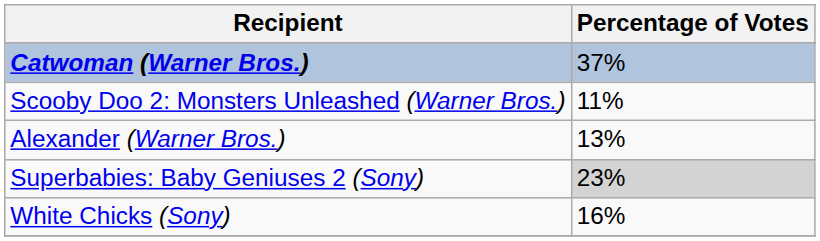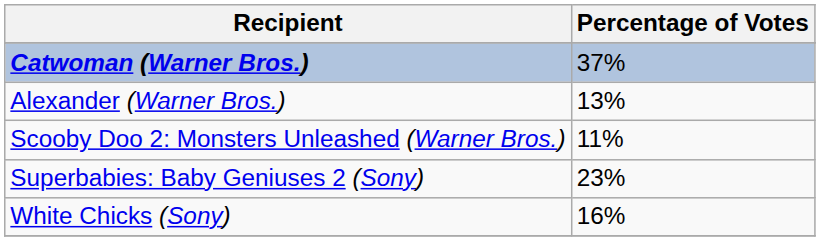rows swapped: Alexander (Warner Bros.) <-> Scooby Doo 2: Monsters Unleashed (Warner Bros.)
Superbabies: Baby Geniuses 2 (Sony) | Percentage of Votes: lightgrey background -> no background
